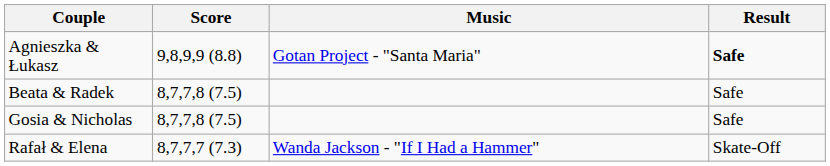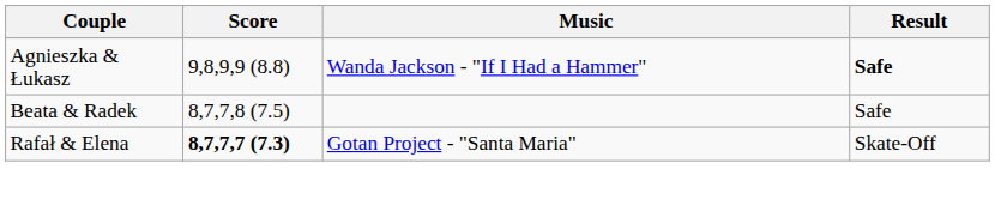Agnieszka & Łukasz | Music: Gotan Project - "Santa Maria" -> Wanda Jackson - "If I Had a Hammer"
- row: Gosia & Nicholas | 8,7,7,8 (7.5) | Safe
Rafał & Elena | Score: normal -> bold
Rafał & Elena | Music: Wanda Jackson - "If I Had a Hammer" -> Gotan Project - "Santa Maria"
